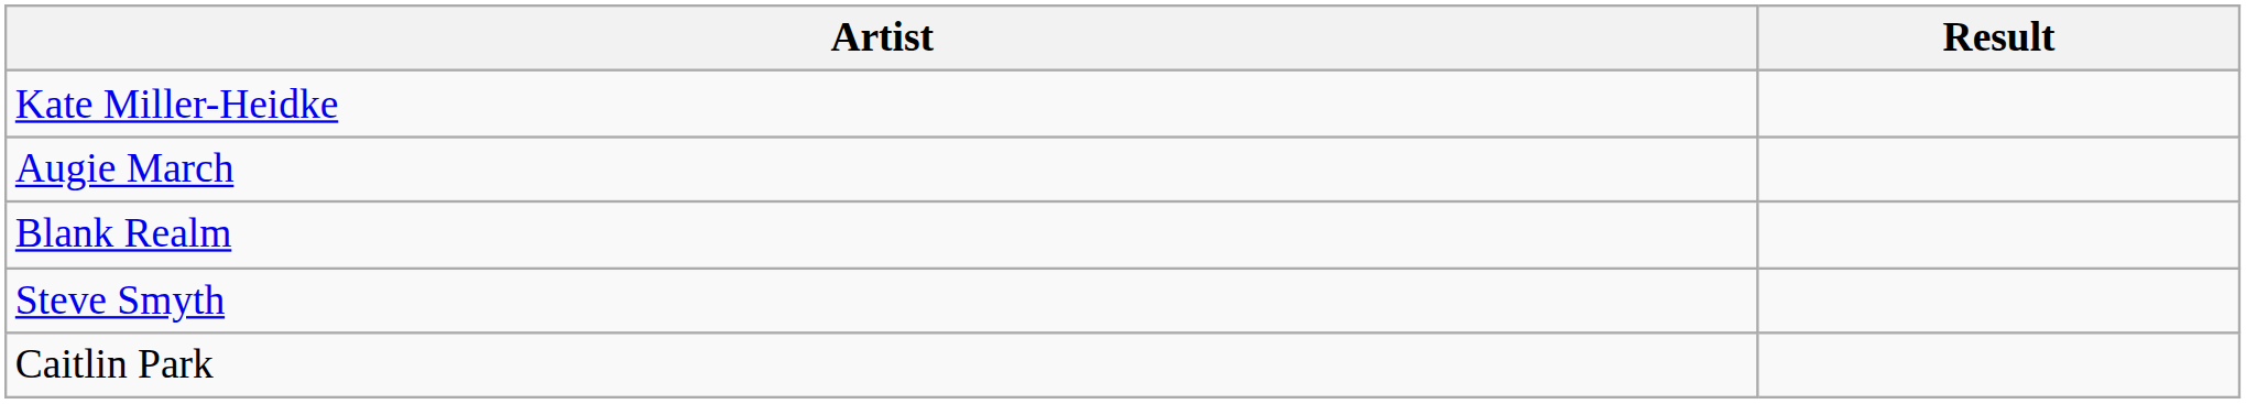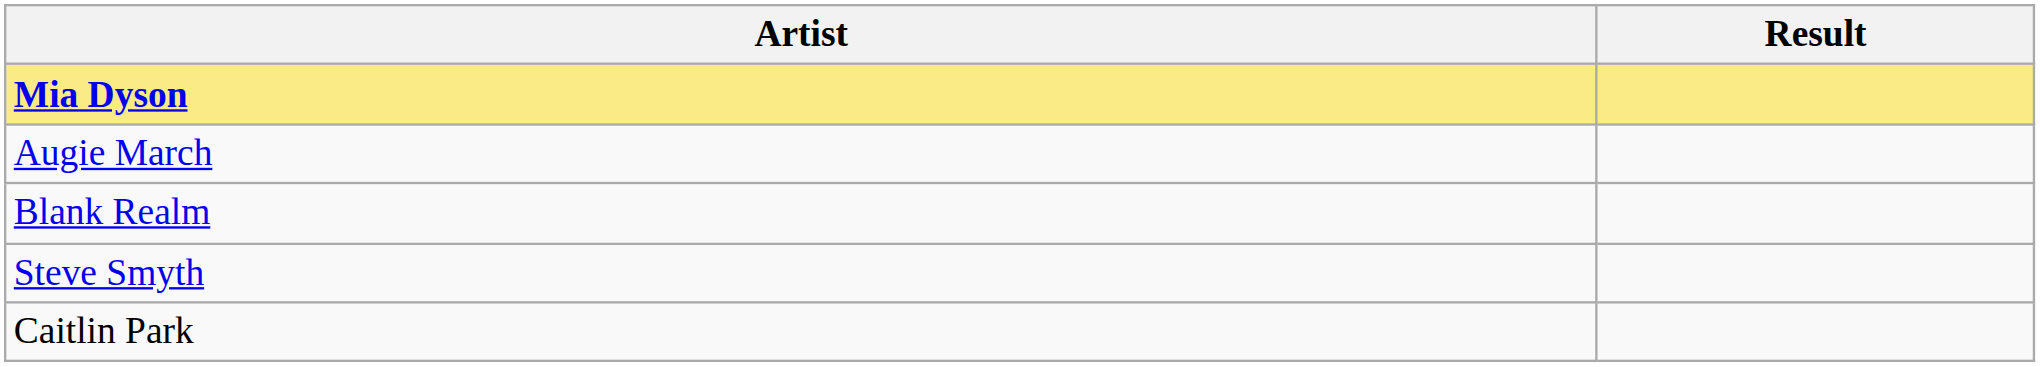+ row: Mia Dyson
- row: Kate Miller-Heidke
